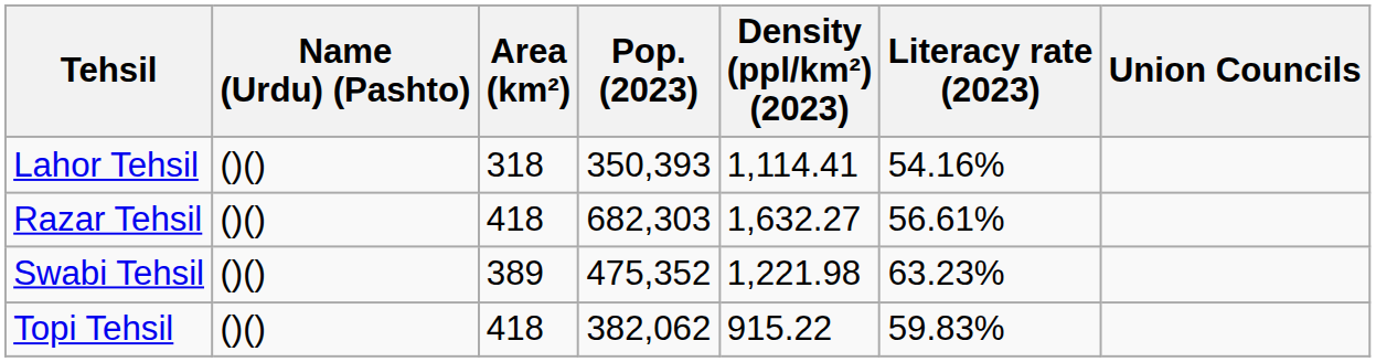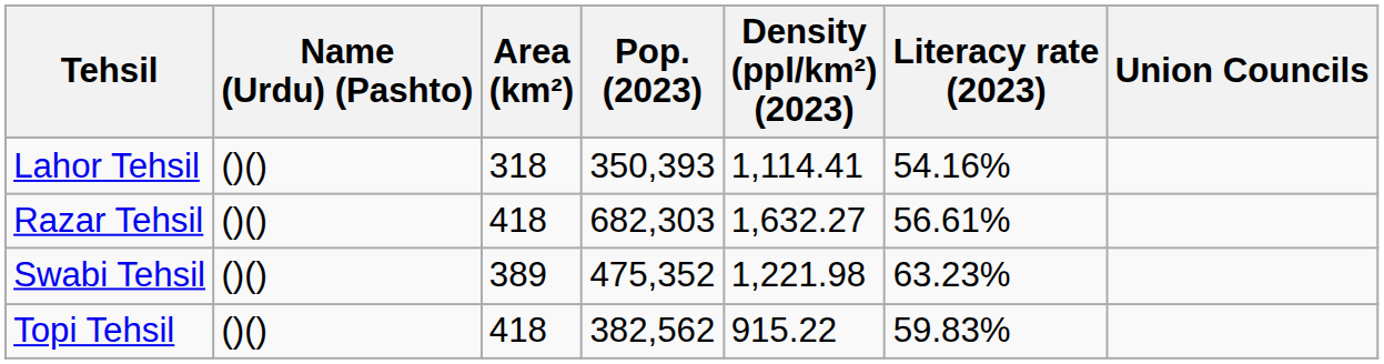Topi Tehsil | Pop. (2023): 382,062 -> 382,562
